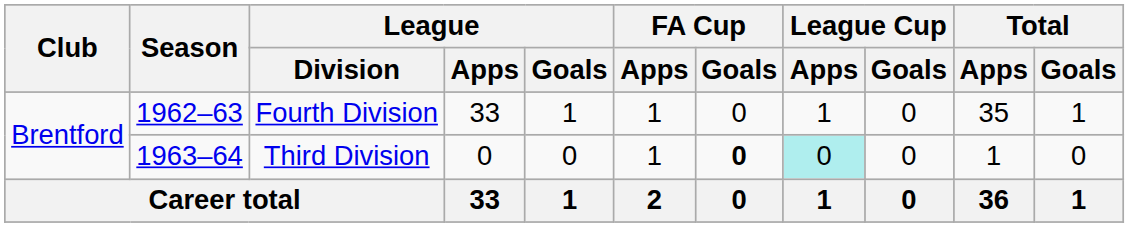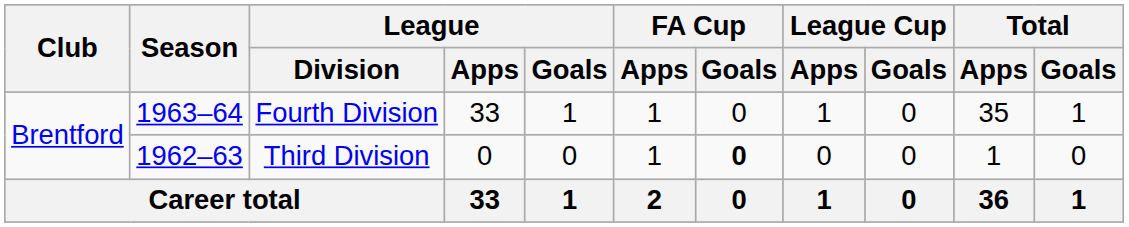Fourth Division | Season: 1962–63 -> 1963–64
Third Division | Season: 1963–64 -> 1962–63
Third Division | League Cup / Apps: paleturquoise background -> no background
